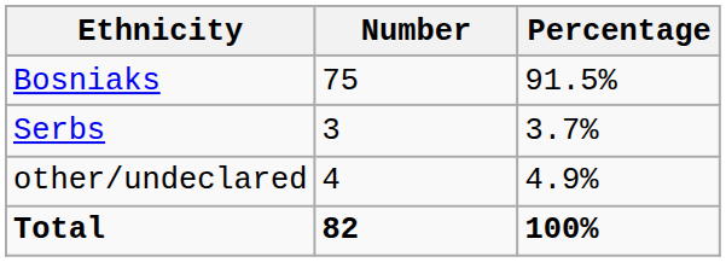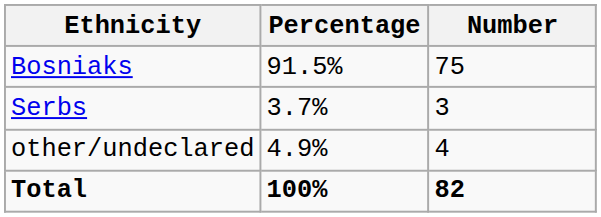columns swapped: Number <-> Percentage
